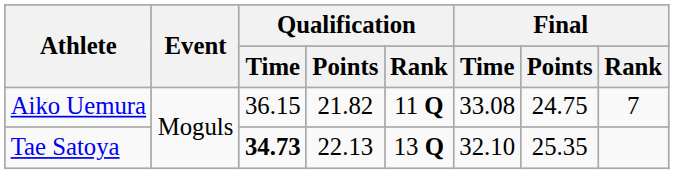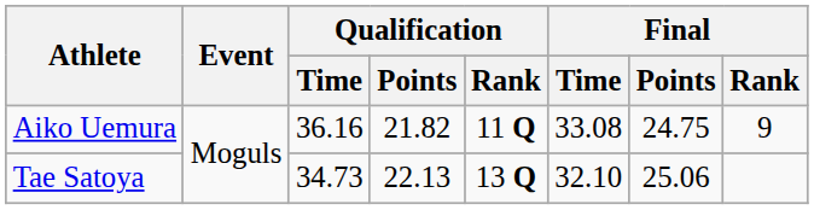Aiko Uemura | Qualification / Time: 36.15 -> 36.16
Aiko Uemura | Final / Rank: 7 -> 9
Tae Satoya | Qualification / Time: bold -> normal
Tae Satoya | Final / Points: 25.35 -> 25.06
